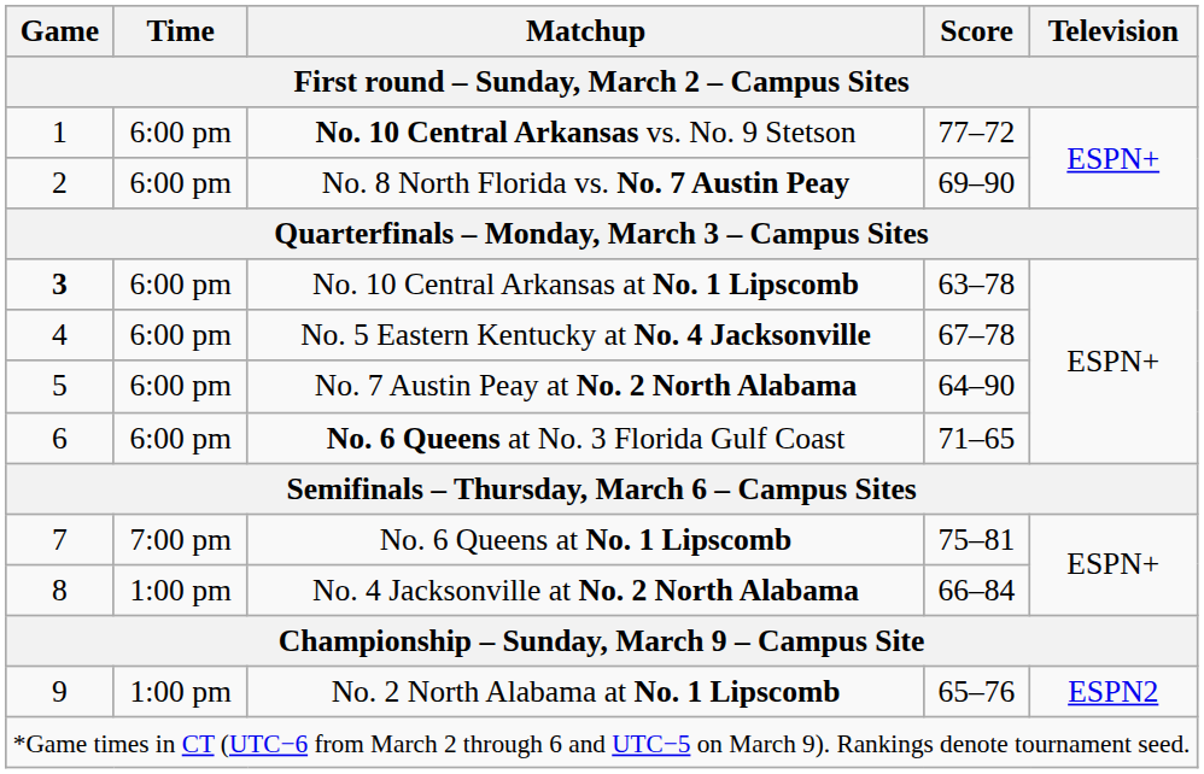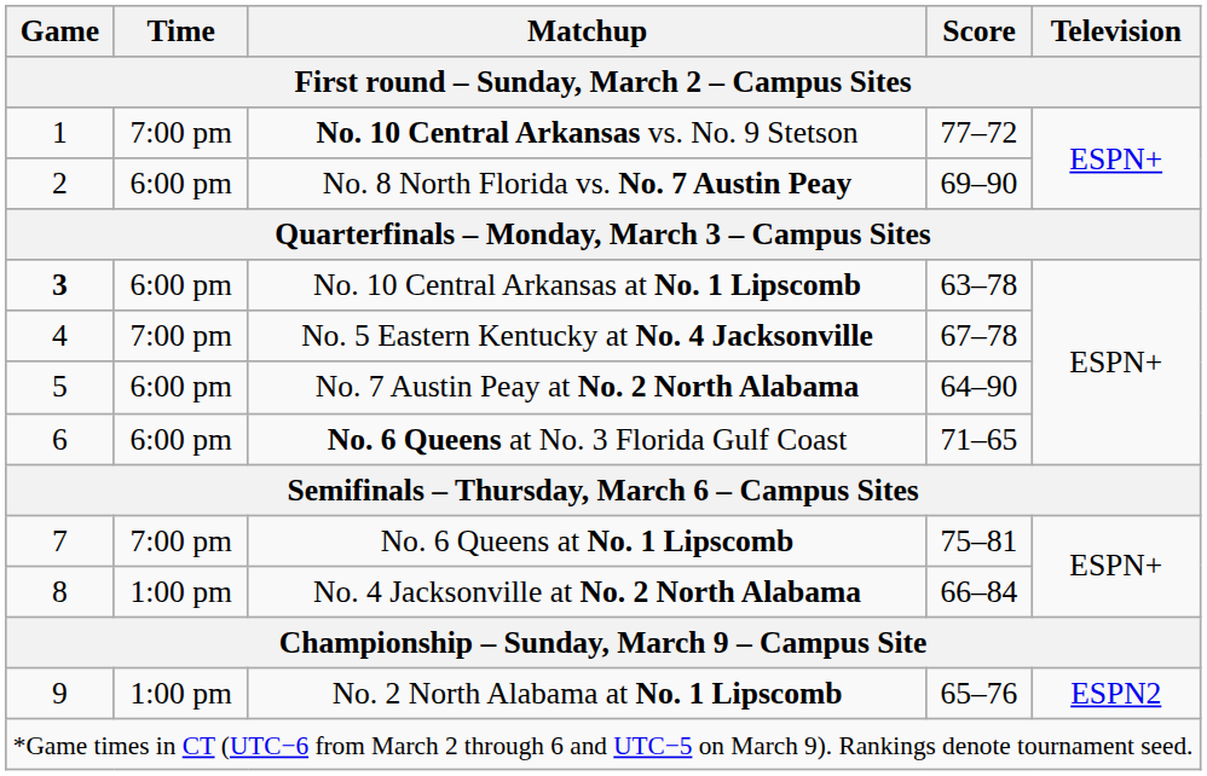No. 10 Central Arkansas vs. No. 9 Stetson | Time: 6:00 pm -> 7:00 pm
No. 5 Eastern Kentucky at No. 4 Jacksonville | Time: 6:00 pm -> 7:00 pm
